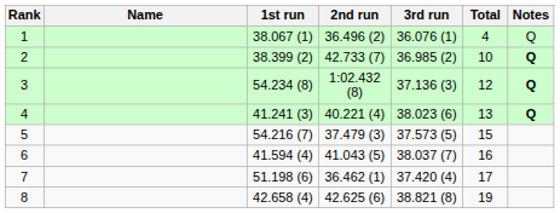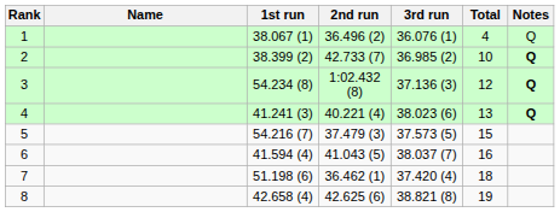7 | Total: 17 -> 18
